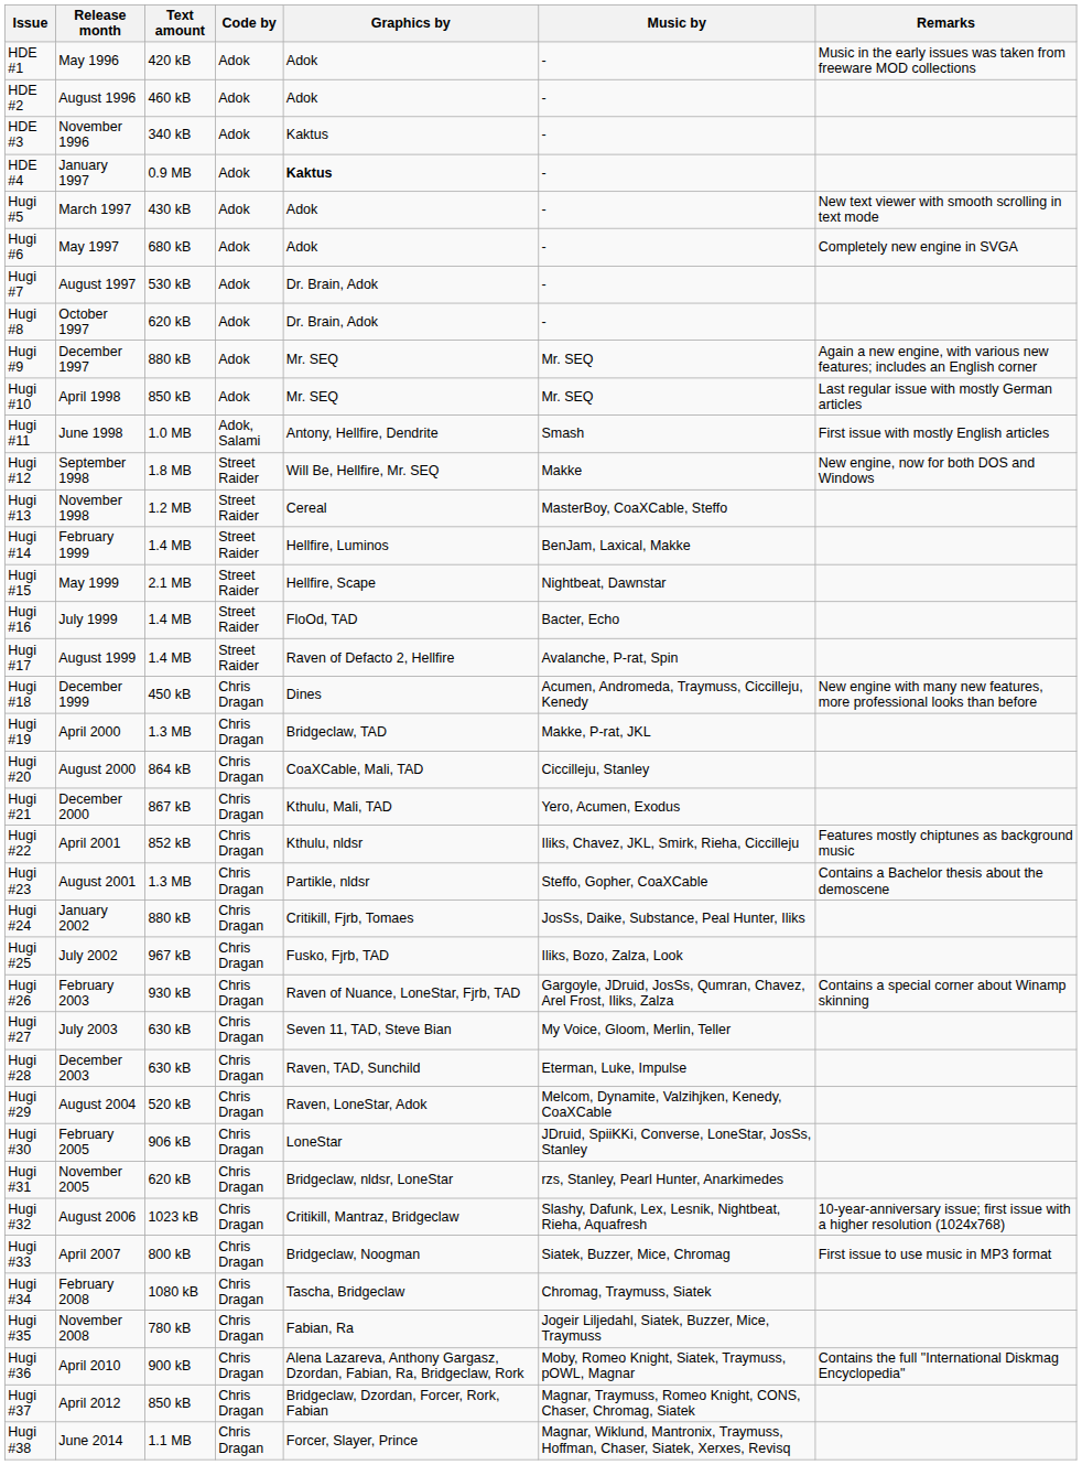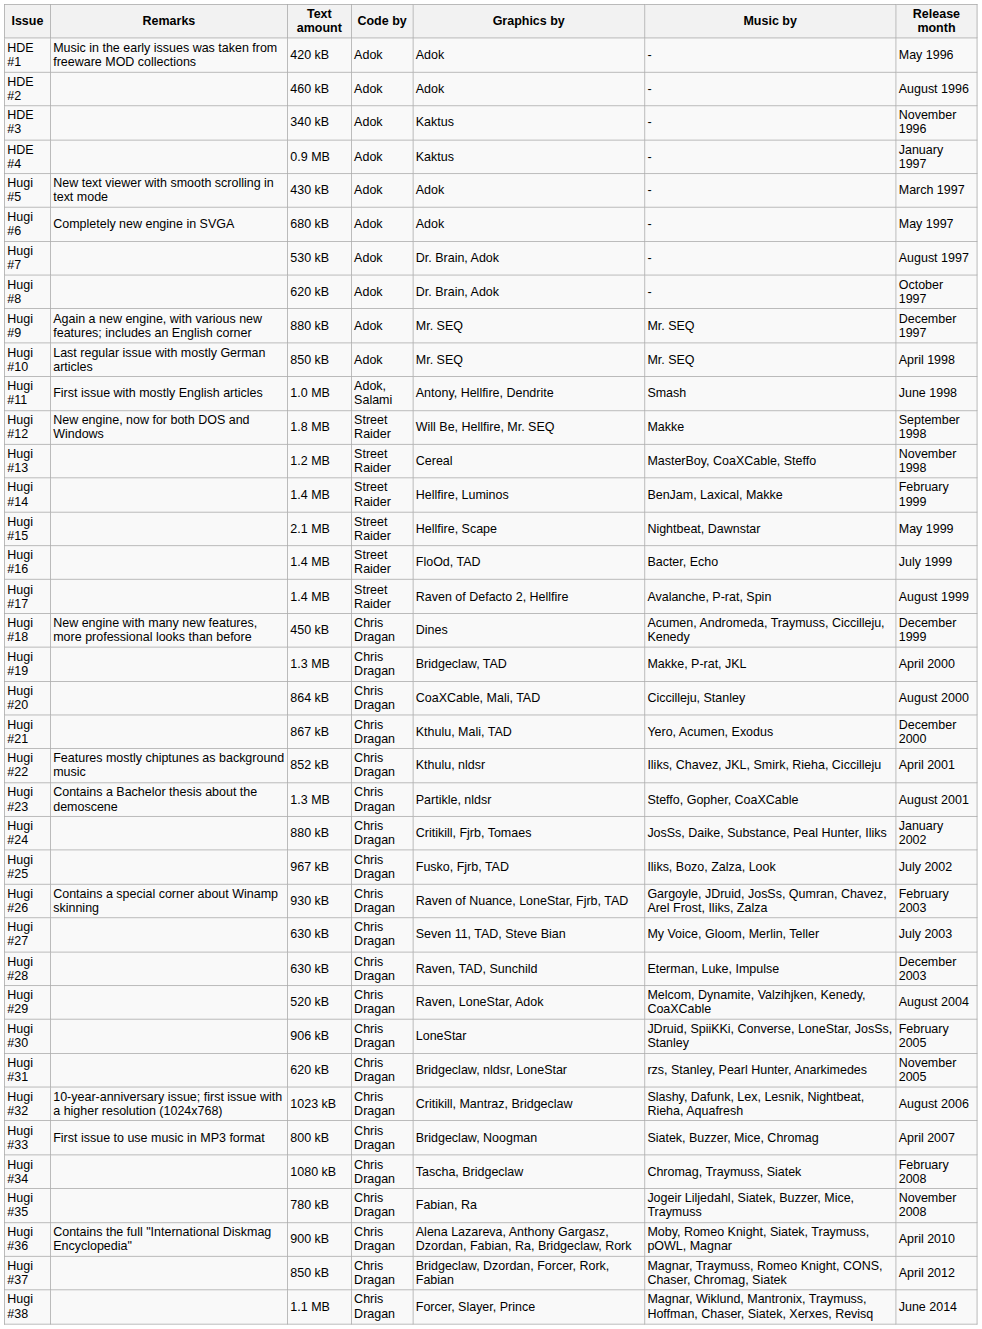columns swapped: Release month <-> Remarks
HDE #4 | Graphics by: bold -> normal
